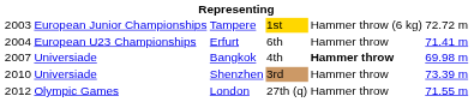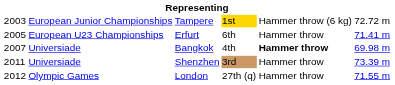Erfurt | column 1: 2004 -> 2005
Shenzhen | column 1: 2010 -> 2011
